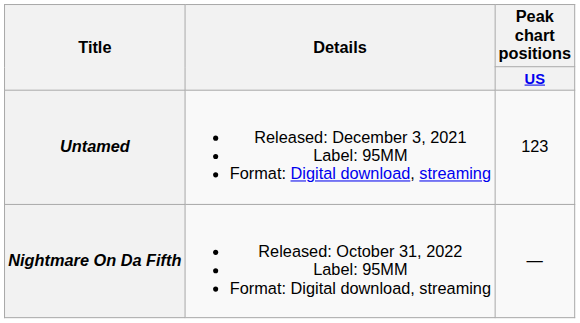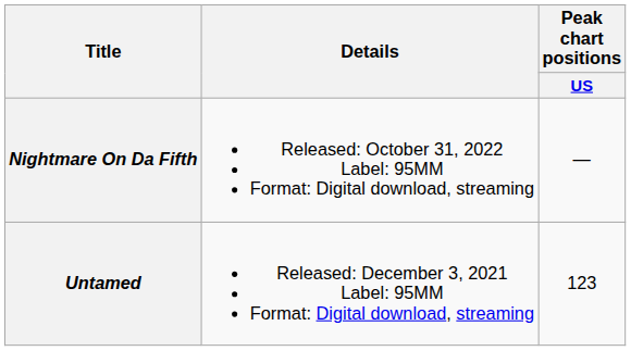rows swapped: Untamed <-> Nightmare On Da Fifth
